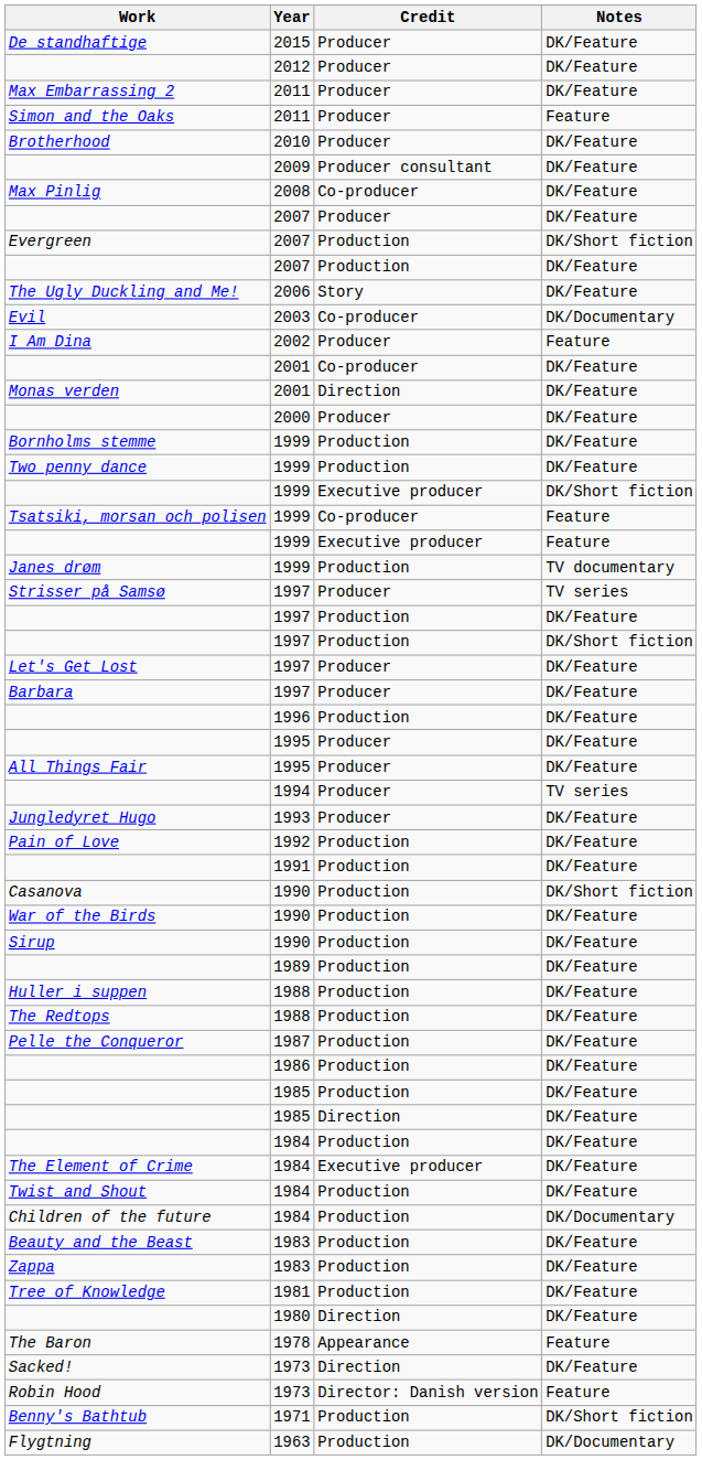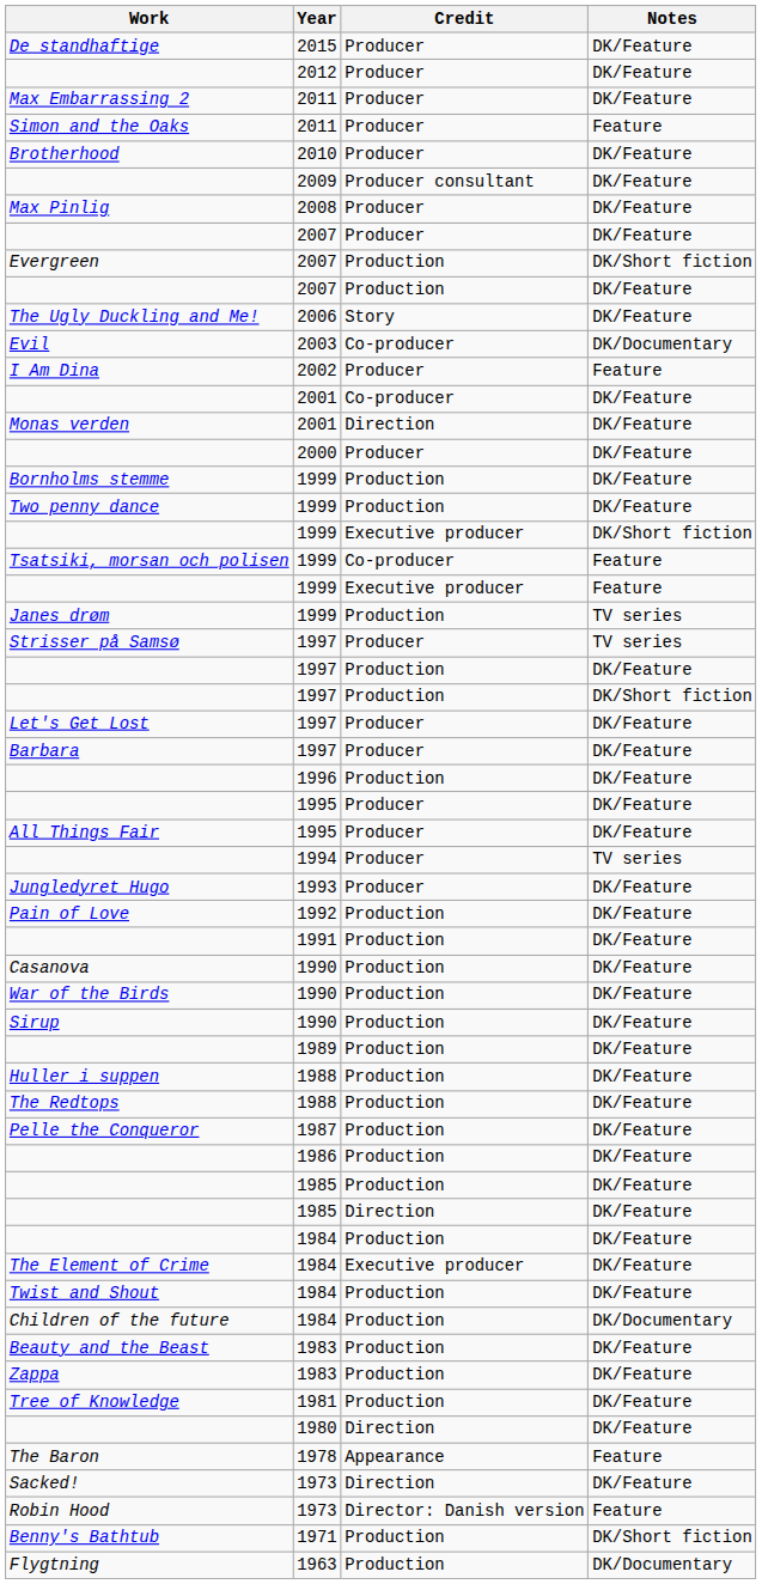Max Pinlig | Credit: Co-producer -> Producer
Janes drøm | Notes: TV documentary -> TV series
Casanova | Notes: DK/Short fiction -> DK/Feature
